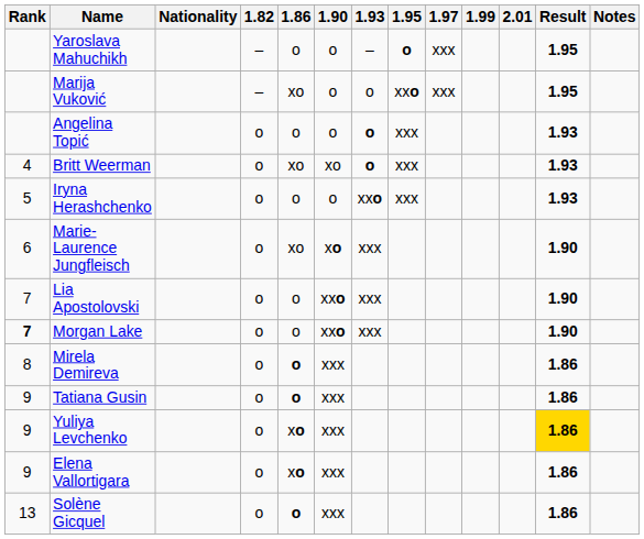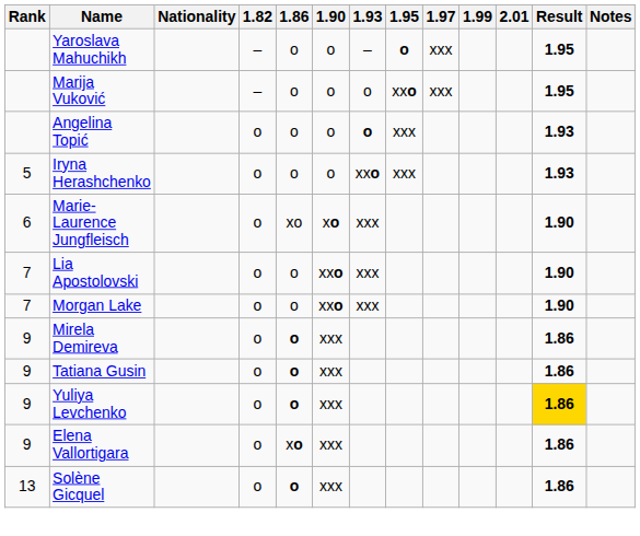Marija Vuković | 1.86: xo -> o
- row: 4 | Britt Weerman | o | xo | xo | o | xxx | 1.93
Morgan Lake | Rank: bold -> normal
Mirela Demireva | Rank: 8 -> 9
Yuliya Levchenko | 1.86: xo -> o
